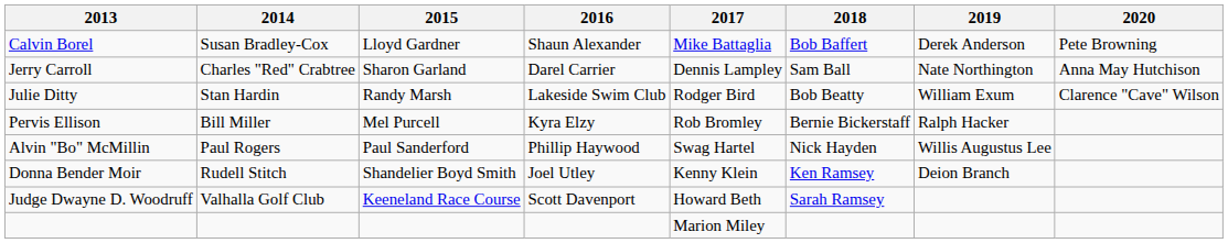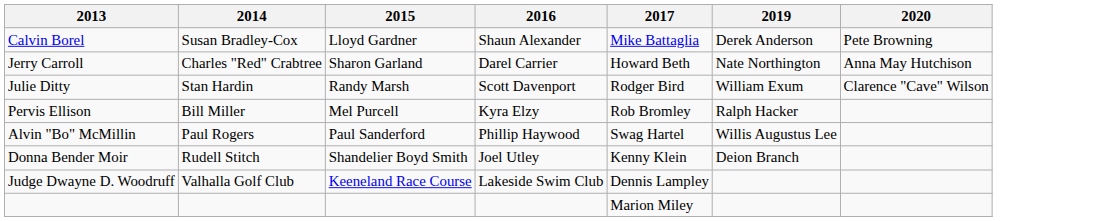- column: 2018 | Bob Baffert | Sam Ball | Bob Beatty | Bernie Bickerstaff | Nick Hayden | Ken Ramsey | Sarah Ramsey
Jerry Carroll | 2017: Dennis Lampley -> Howard Beth
Julie Ditty | 2016: Lakeside Swim Club -> Scott Davenport
Judge Dwayne D. Woodruff | 2016: Scott Davenport -> Lakeside Swim Club
Judge Dwayne D. Woodruff | 2017: Howard Beth -> Dennis Lampley
